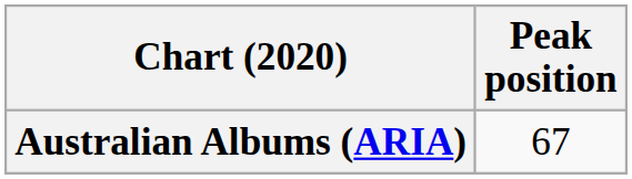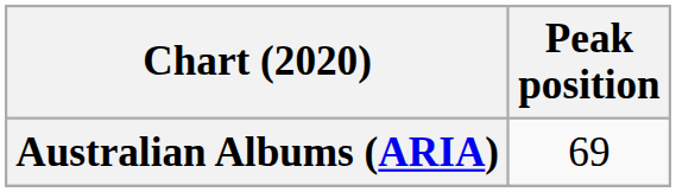Australian Albums (ARIA) | Peak position: 67 -> 69
